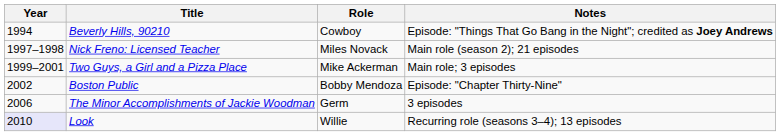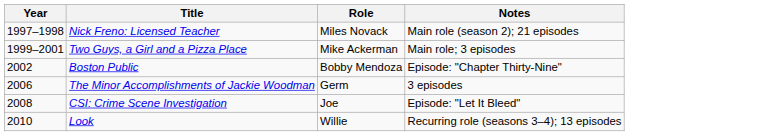- row: 1994 | Beverly Hills, 90210 | Cowboy | Episode: "Things That Go Bang in the Night"; credited as Joey Andrews
+ row: 2008 | CSI: Crime Scene Investigation | Joe | Episode: "Let It Bleed"
Look | Year: lavender background -> no background
